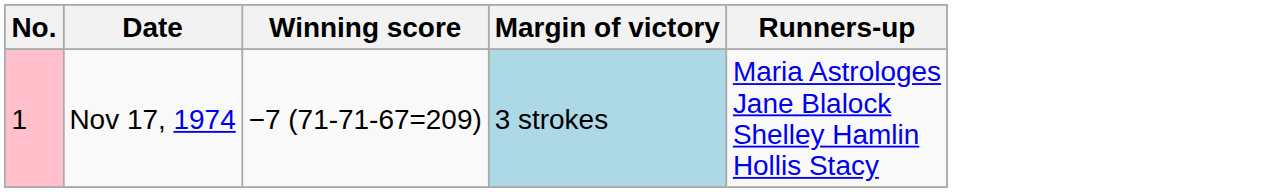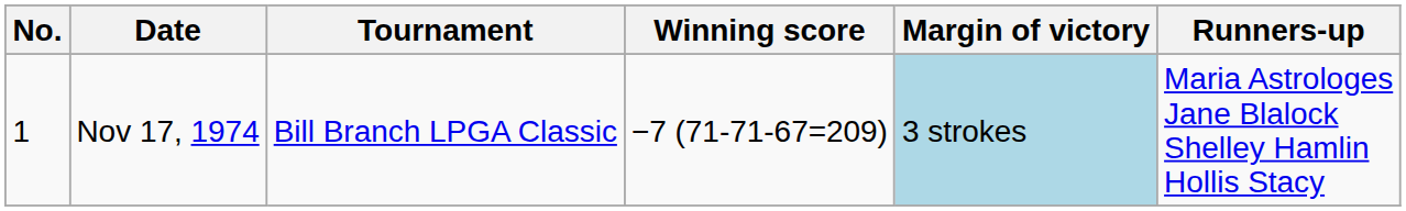+ column: Tournament | Bill Branch LPGA Classic
Nov 17, 1974 | No.: pink background -> no background
